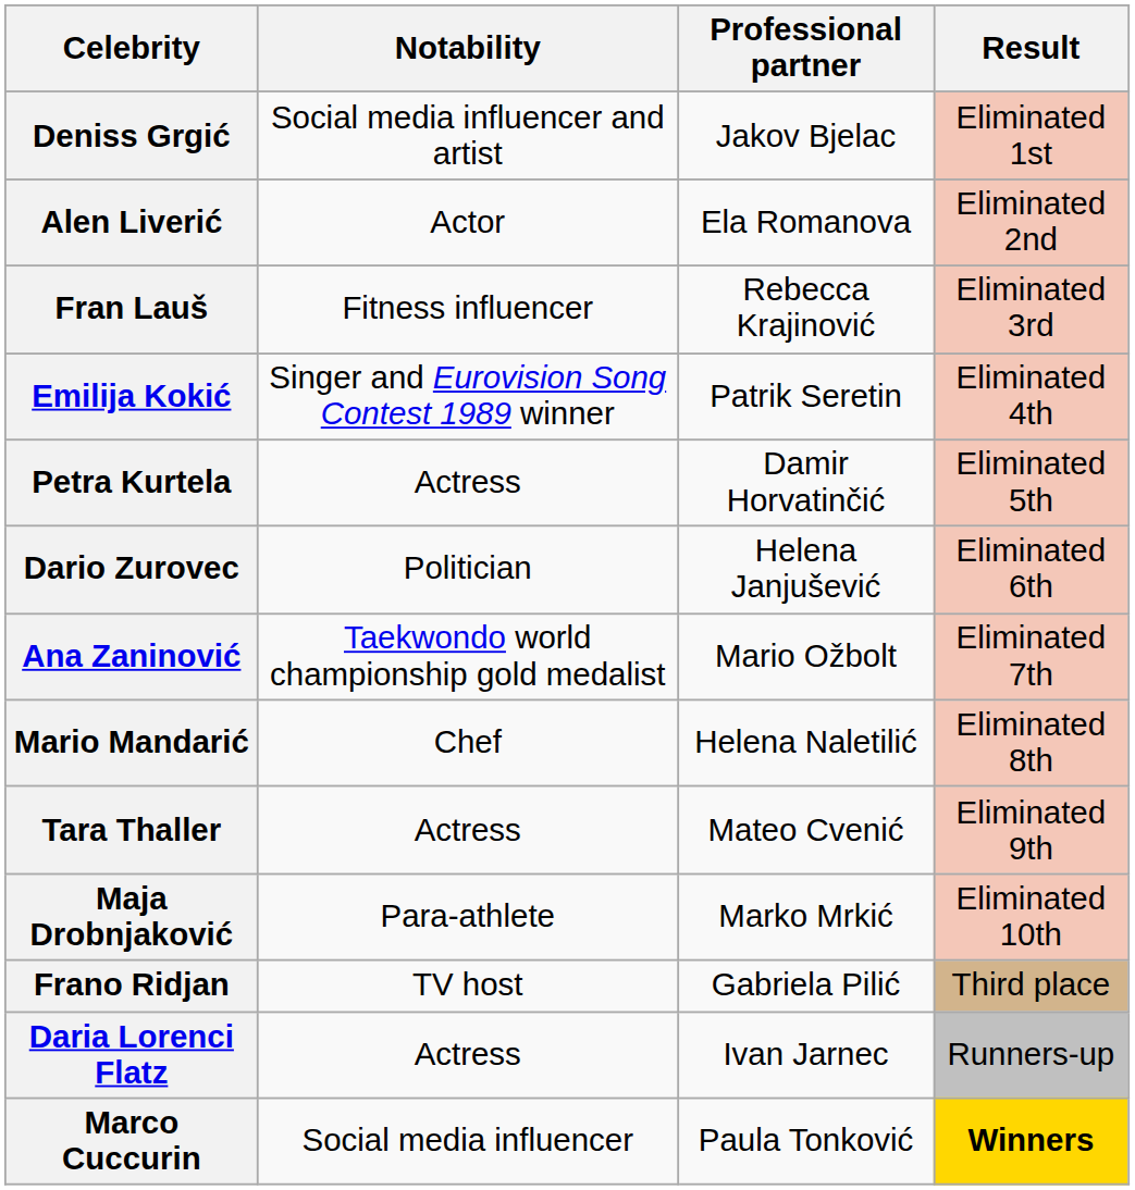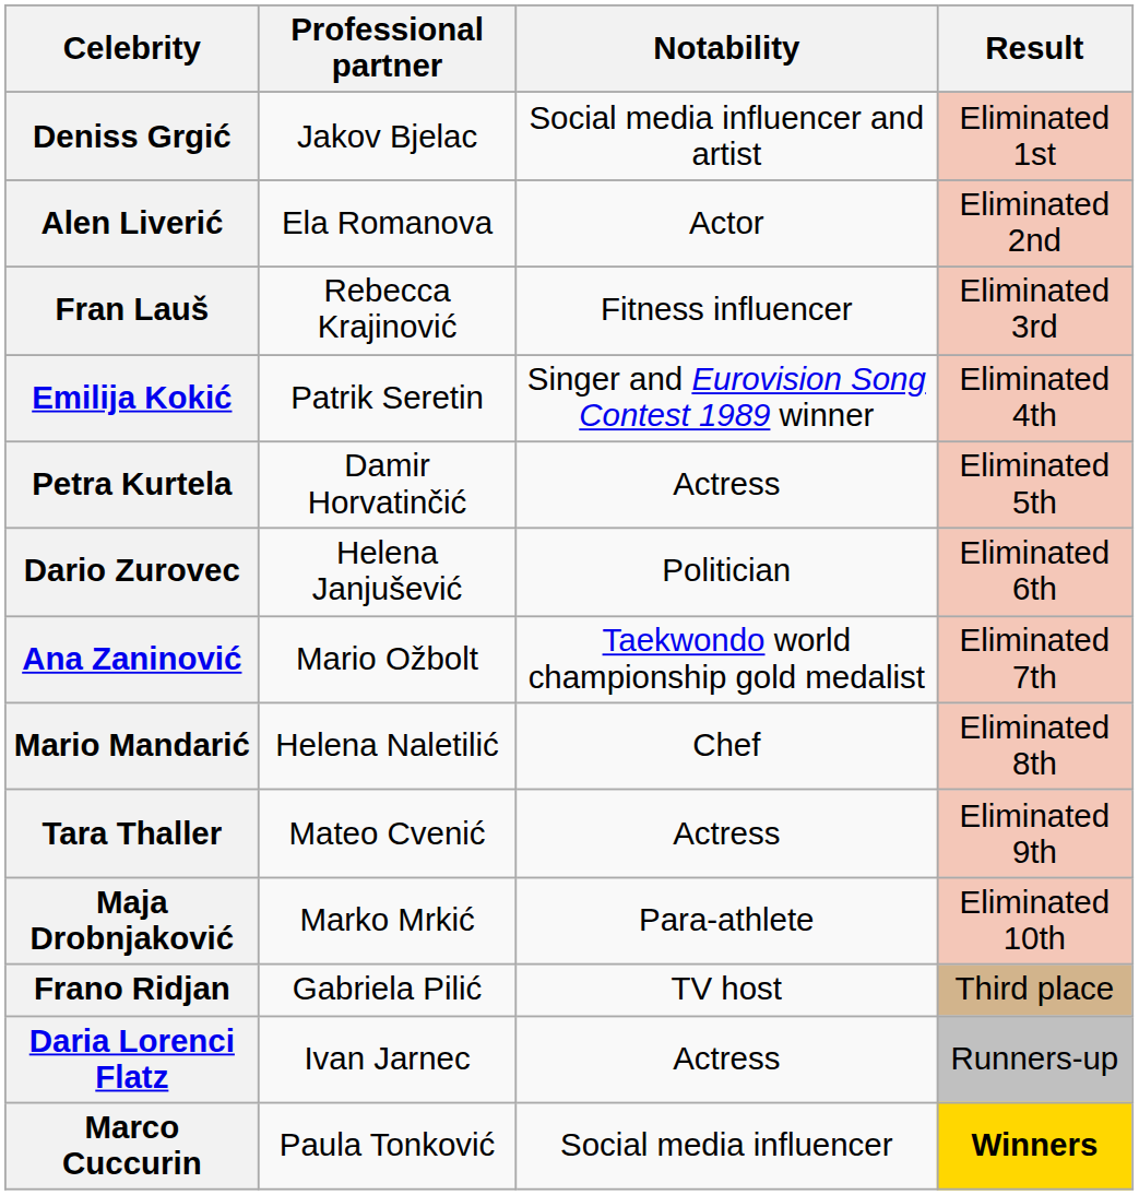columns swapped: Notability <-> Professional partner
